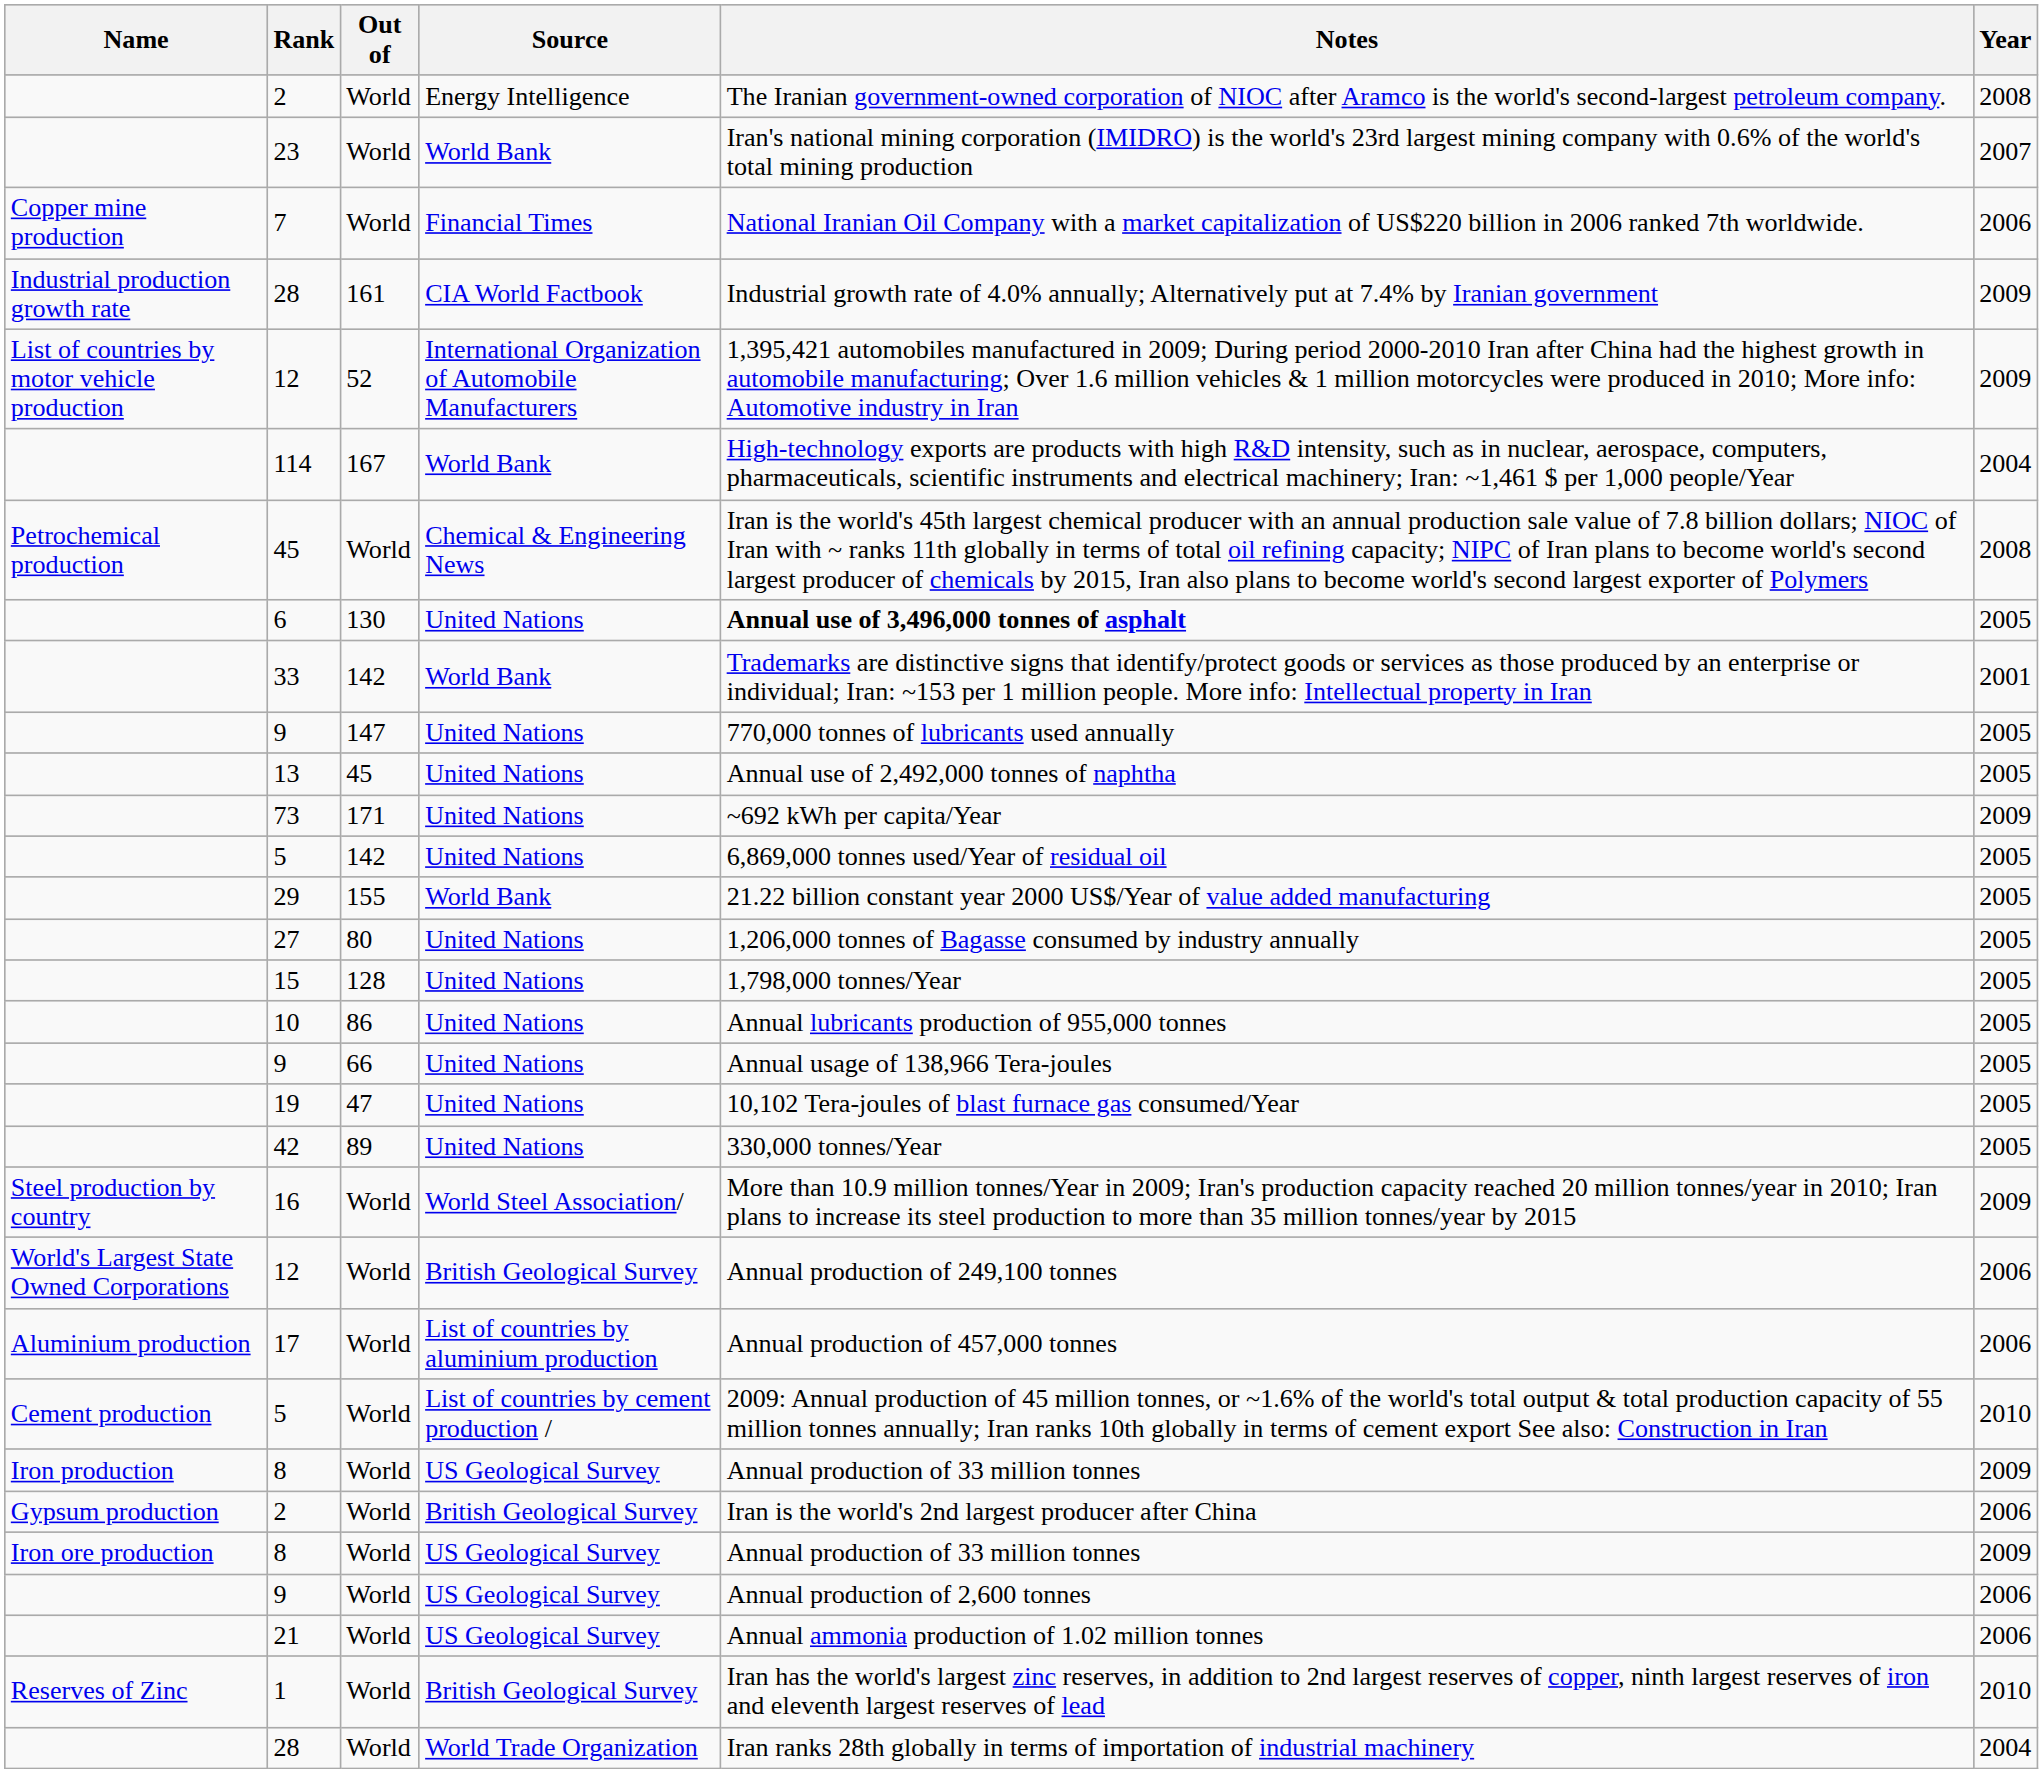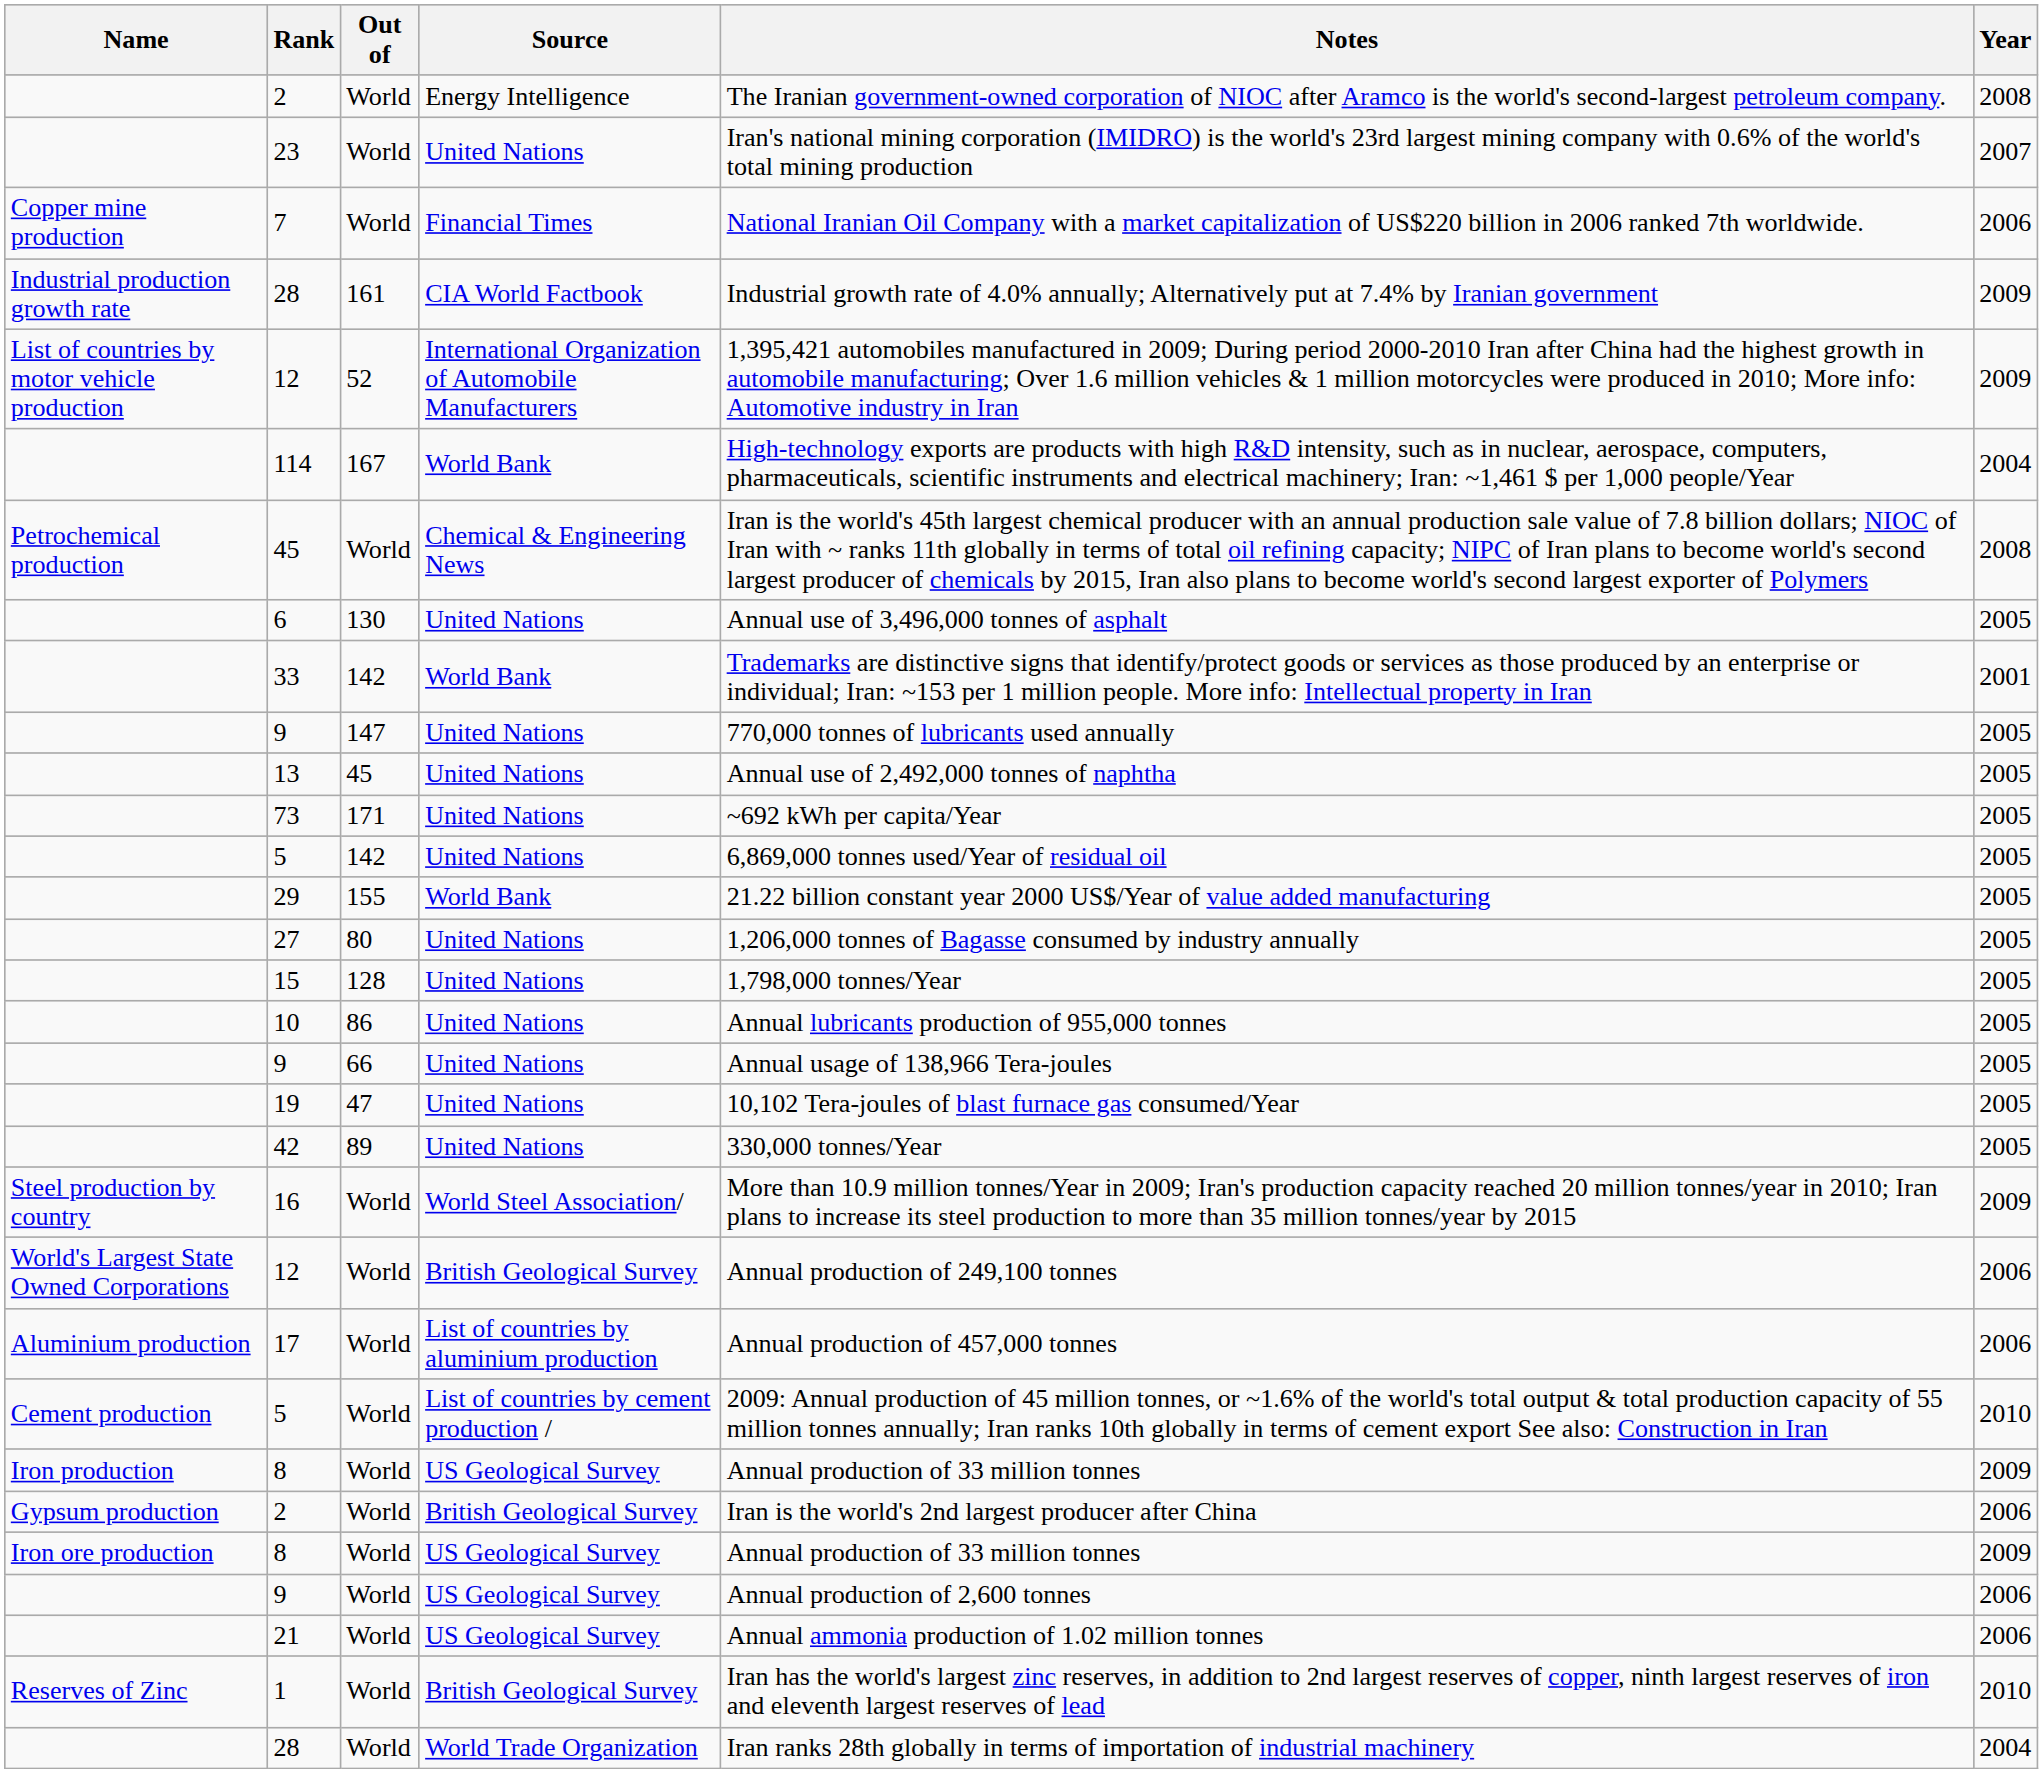23 | Source: World Bank -> United Nations
6 | Notes: bold -> normal
73 | Year: 2009 -> 2005
